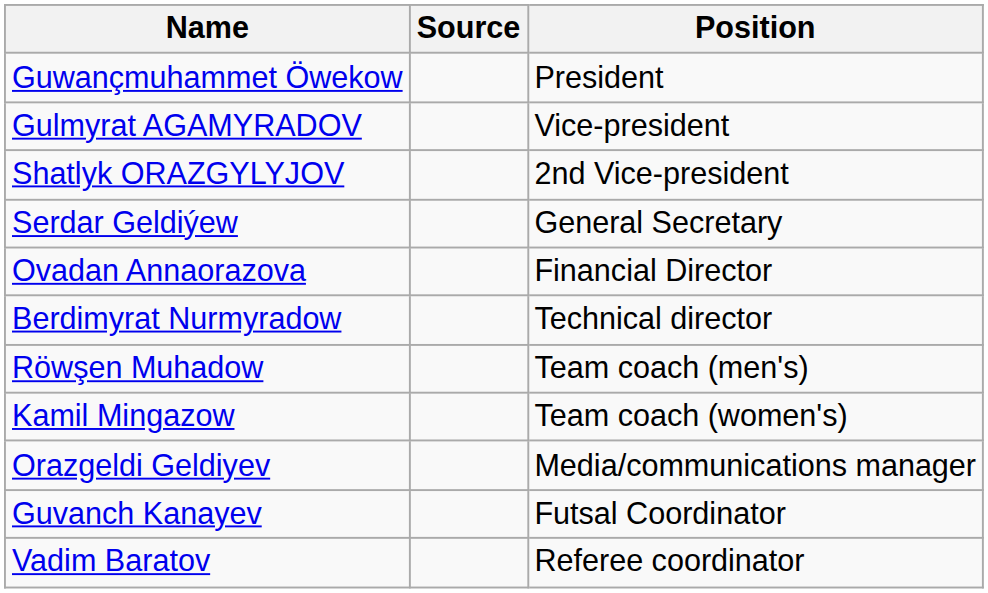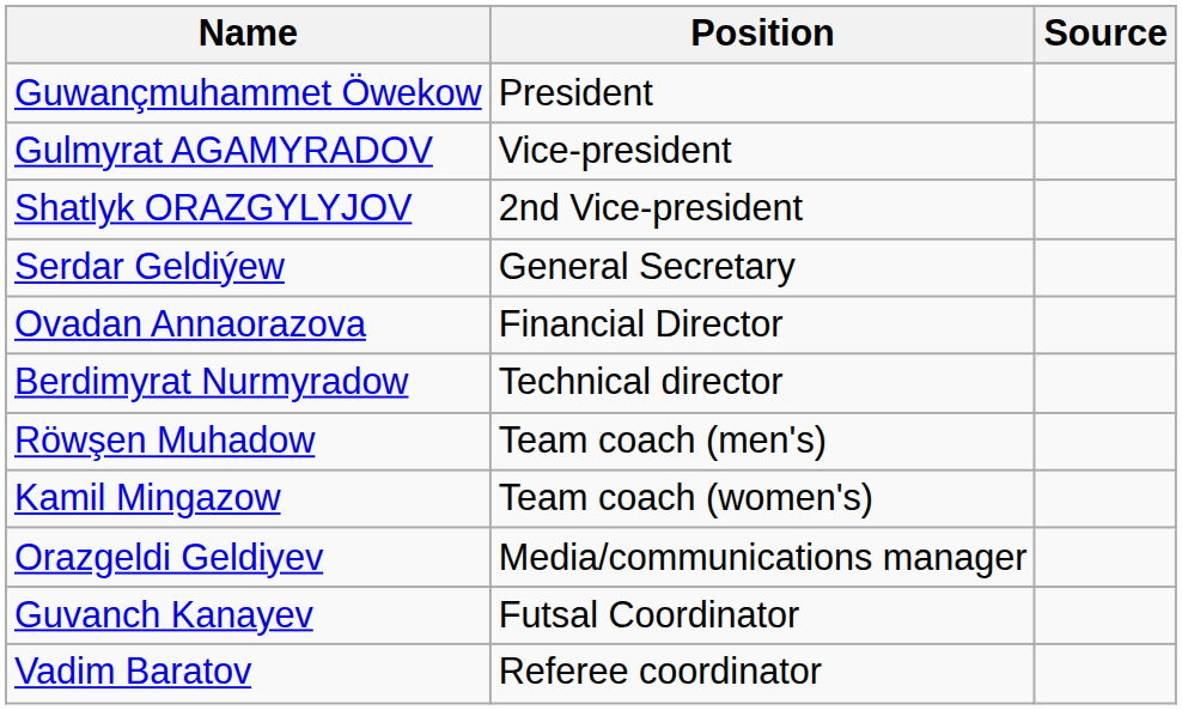columns swapped: Position <-> Source
